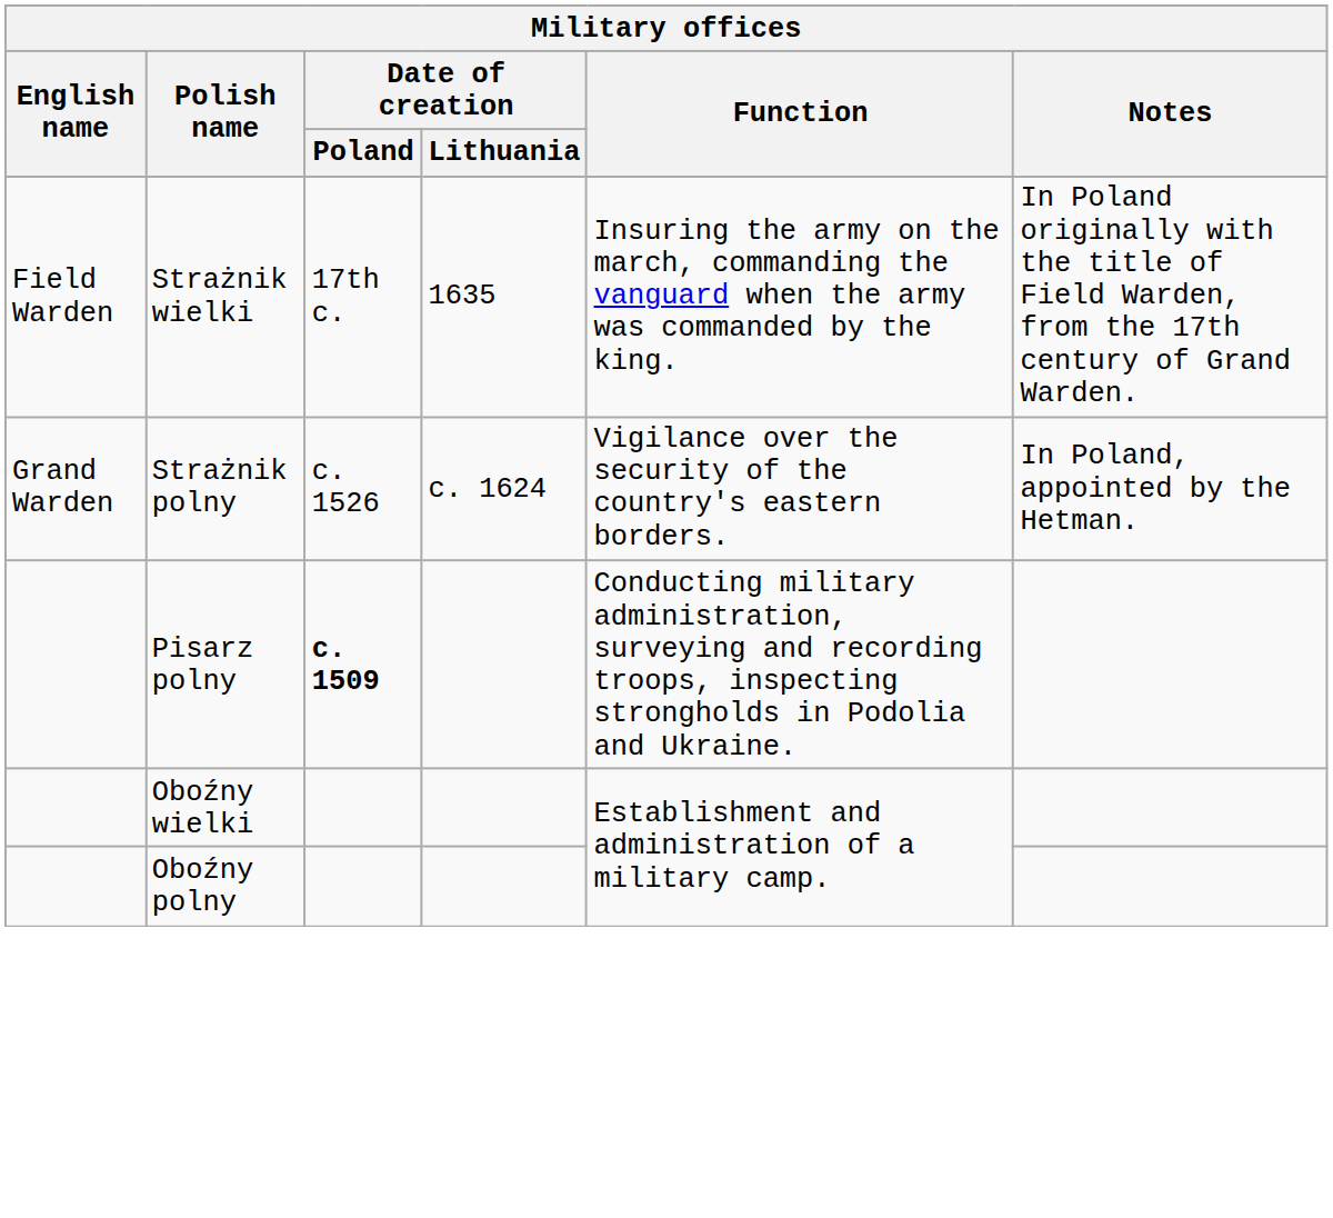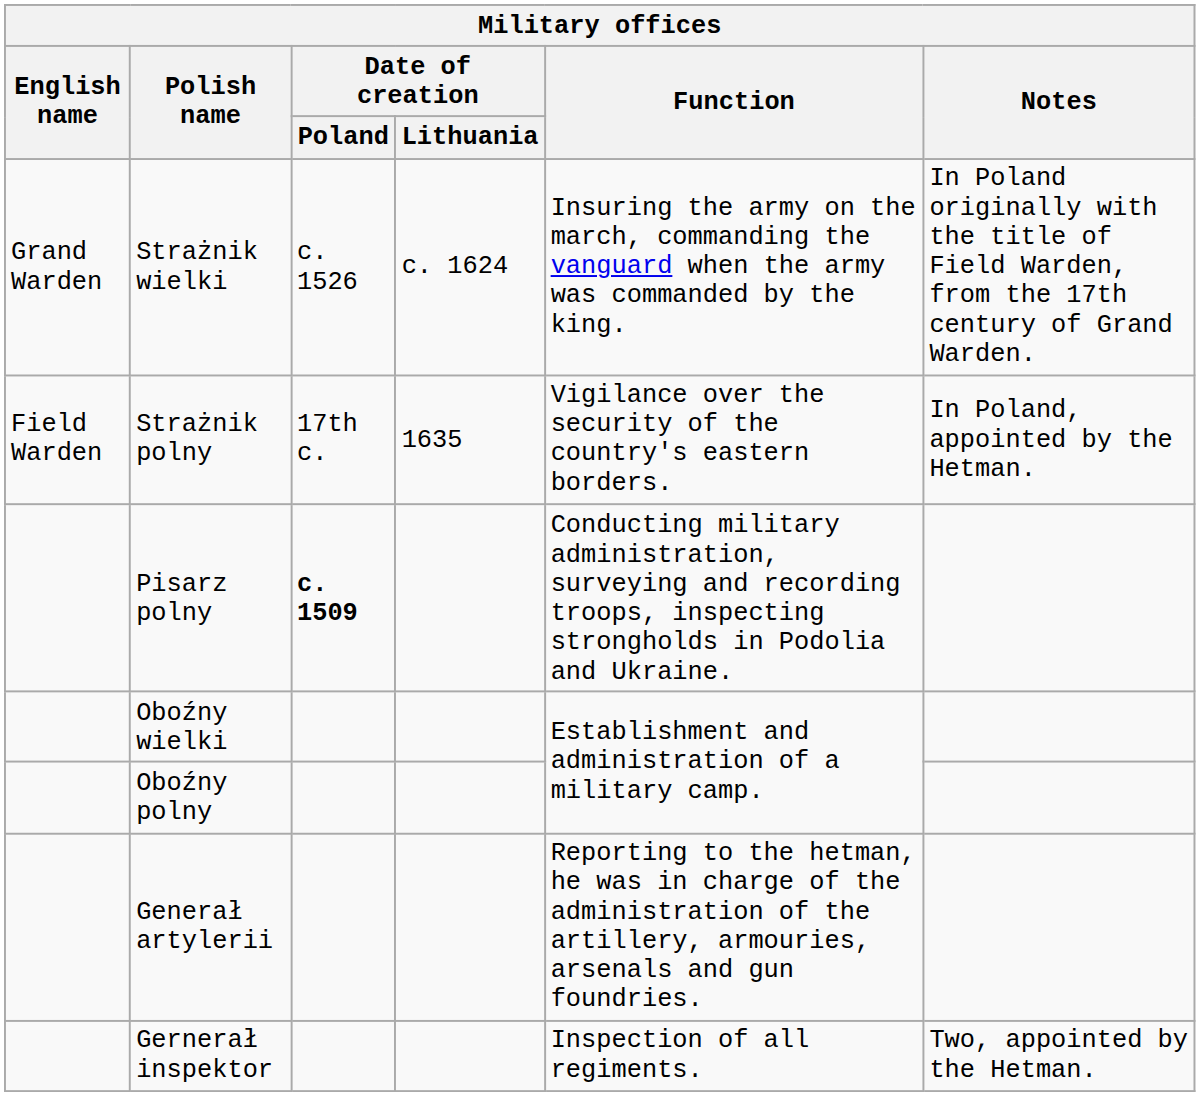Strażnik wielki | English name: Field Warden -> Grand Warden
Strażnik wielki | Date of creation / Poland: 17th c. -> c. 1526
Strażnik wielki | Date of creation / Lithuania: 1635 -> c. 1624
Strażnik polny | English name: Grand Warden -> Field Warden
Strażnik polny | Date of creation / Poland: c. 1526 -> 17th c.
Strażnik polny | Date of creation / Lithuania: c. 1624 -> 1635
+ row: Generał artylerii | Reporting to the hetman, he was in charge of the administration of the artillery, armouries, arsenals and gun foundries.
+ row: Gernerał inspektor | Inspection of all regiments. | Two, appointed by the Hetman.
